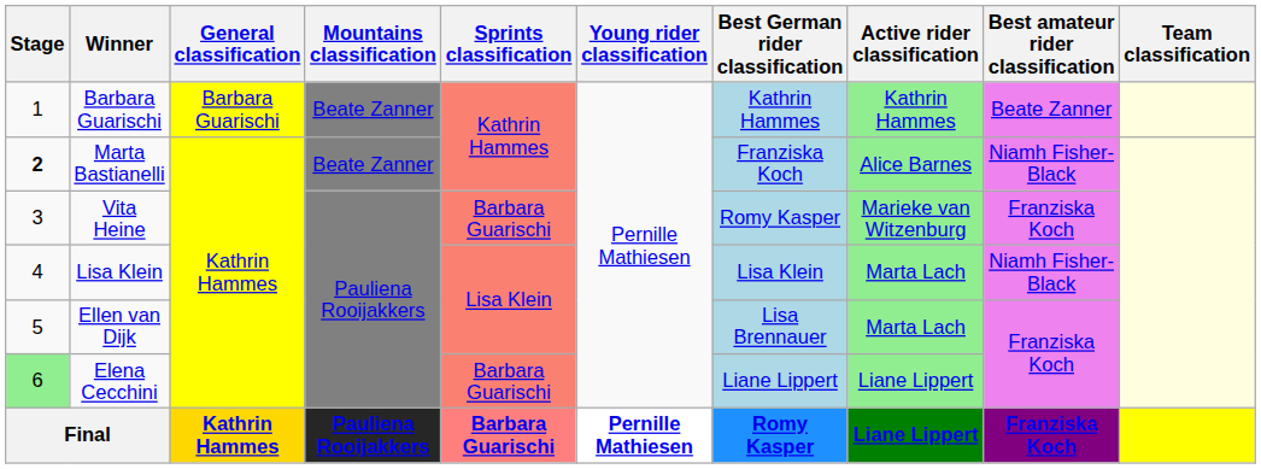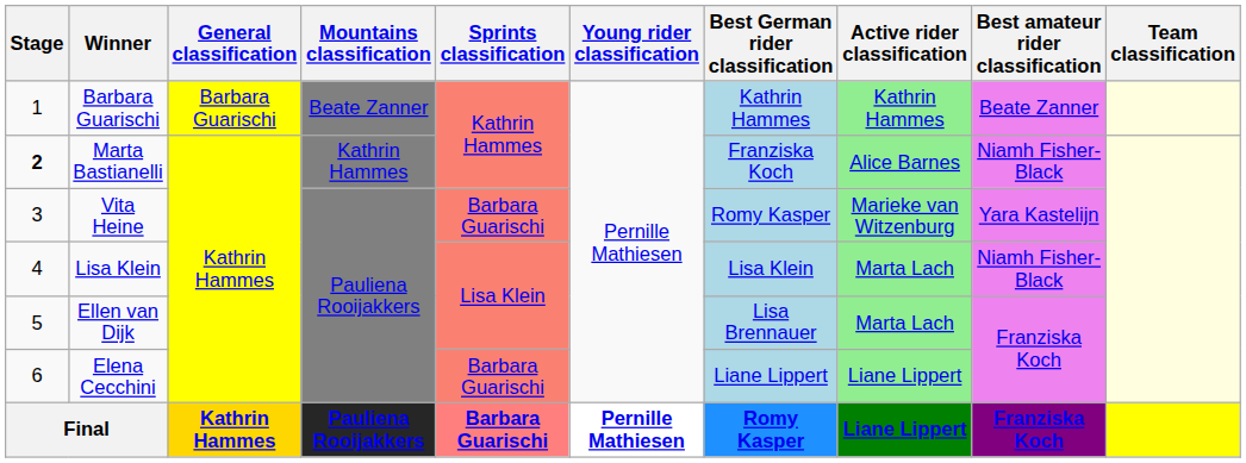Marta Bastianelli | Mountains classification: Beate Zanner -> Kathrin Hammes
Vita Heine | Best amateur rider classification: Franziska Koch -> Yara Kastelijn
Elena Cecchini | Stage: lightgreen background -> no background
